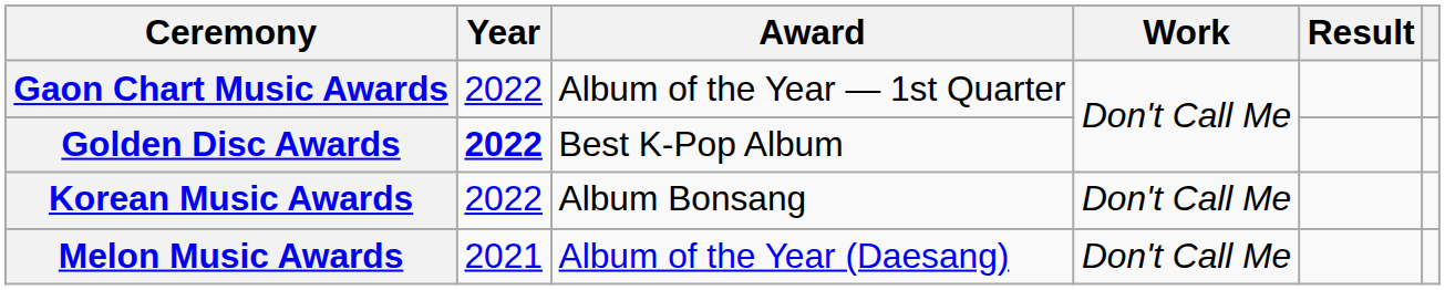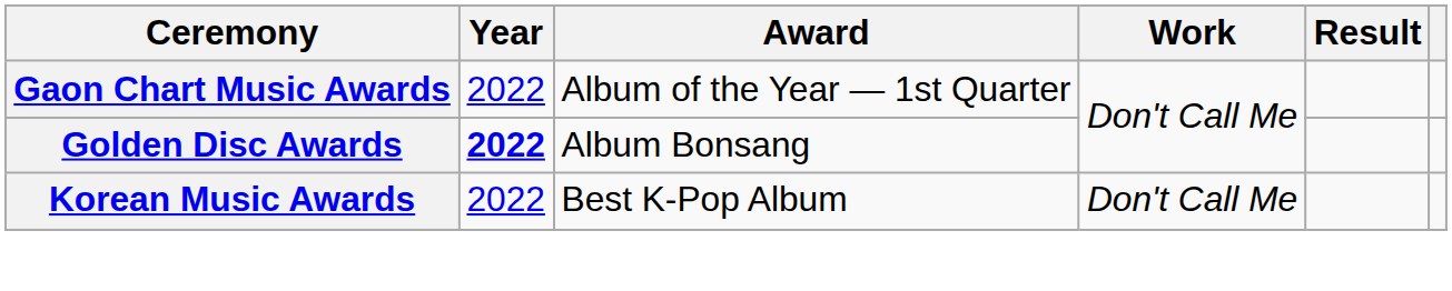Golden Disc Awards | Award: Best K-Pop Album -> Album Bonsang
Korean Music Awards | Award: Album Bonsang -> Best K-Pop Album
- row: Melon Music Awards | 2021 | Album of the Year (Daesang) | Don't Call Me
